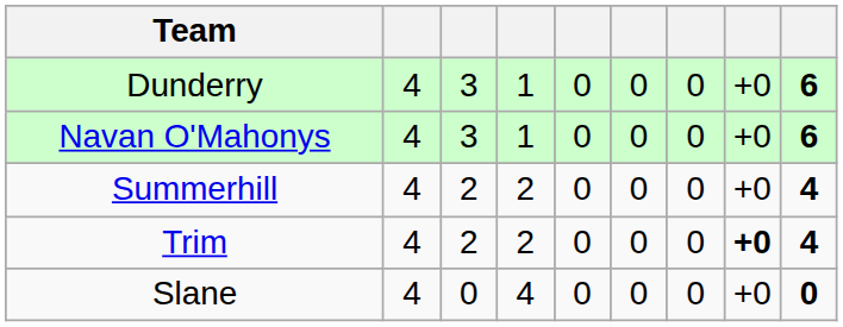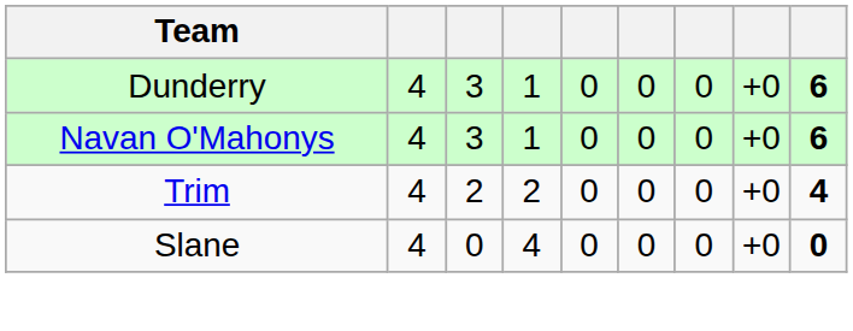- row: Summerhill | 4 | 2 | 2 | 0 | 0 | 0 | +0 | 4
Trim | column 8: bold -> normal
